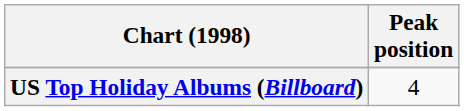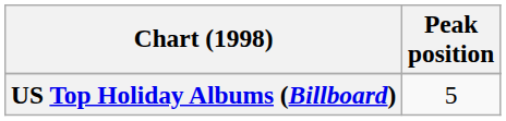US Top Holiday Albums (Billboard) | Peak position: 4 -> 5
